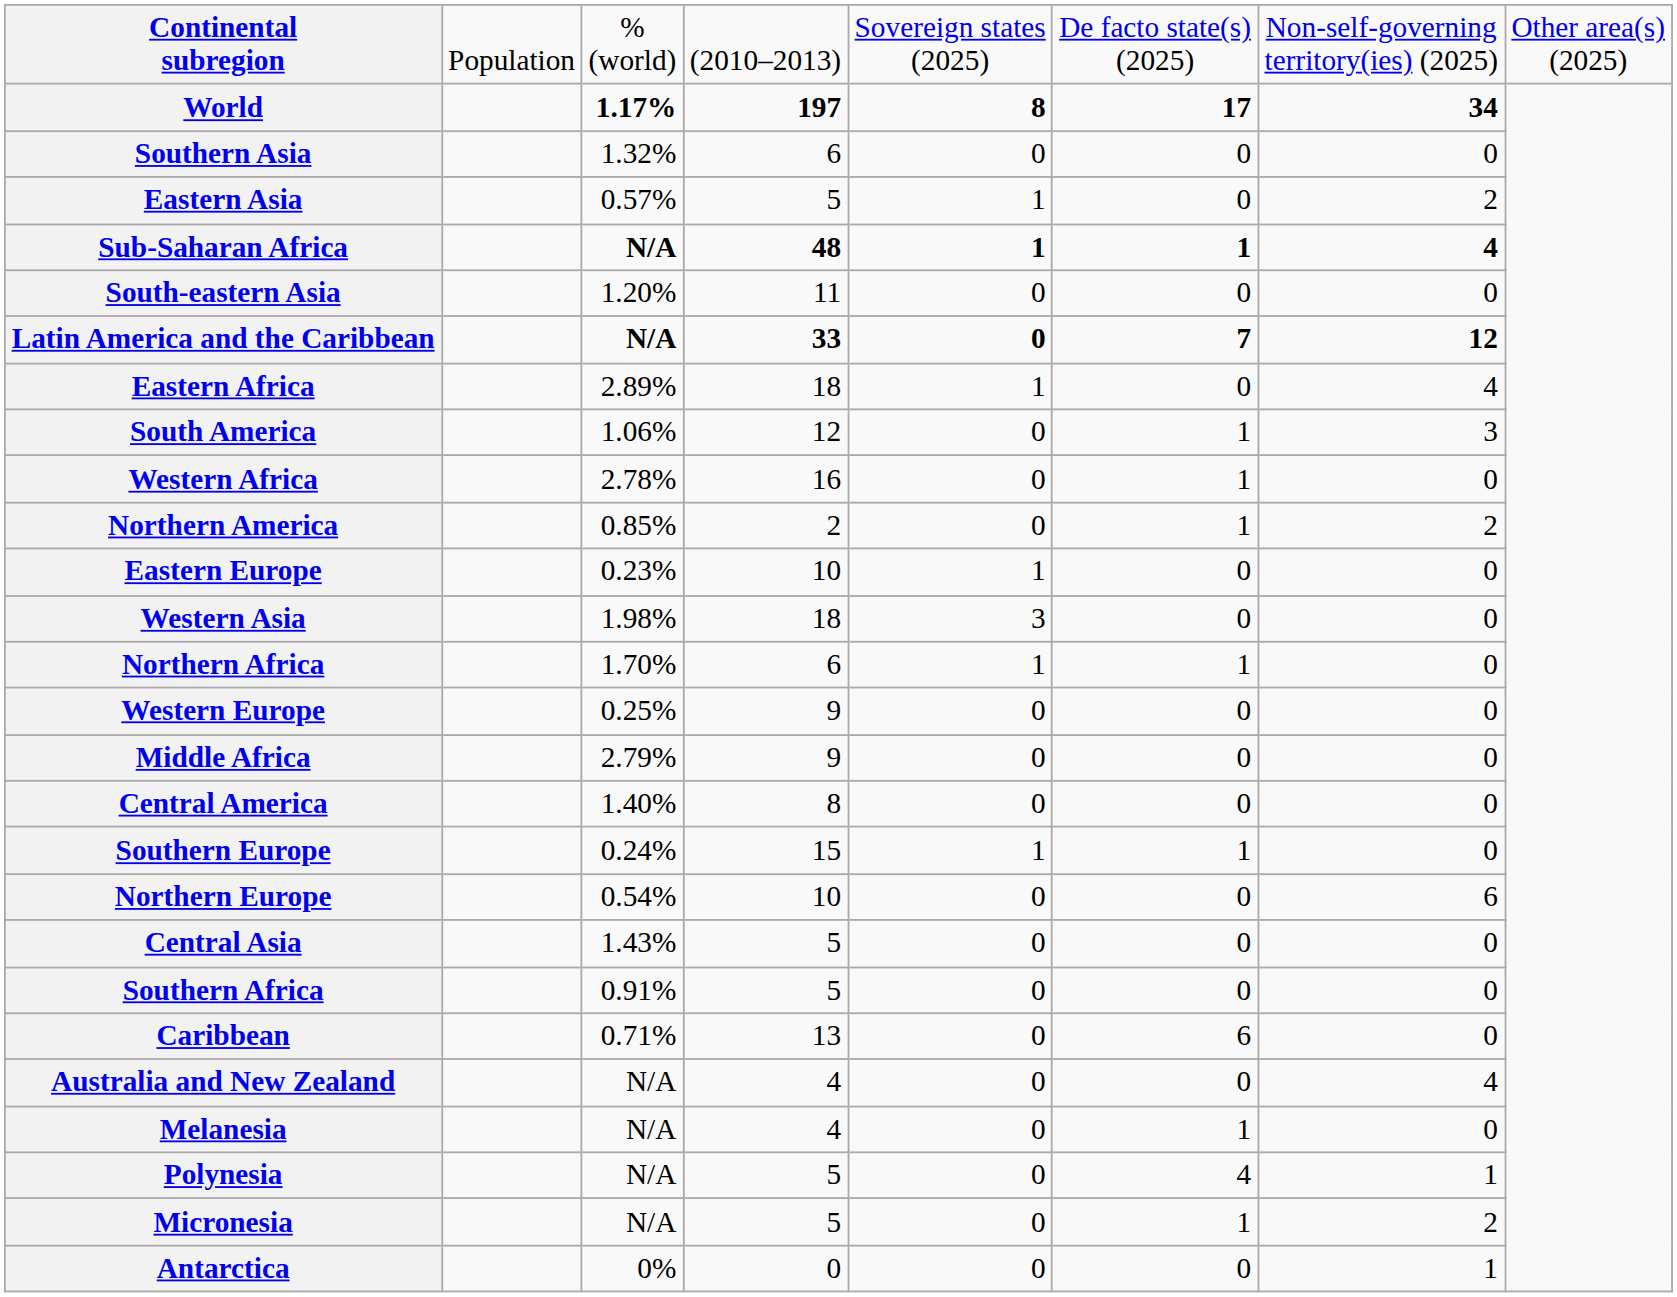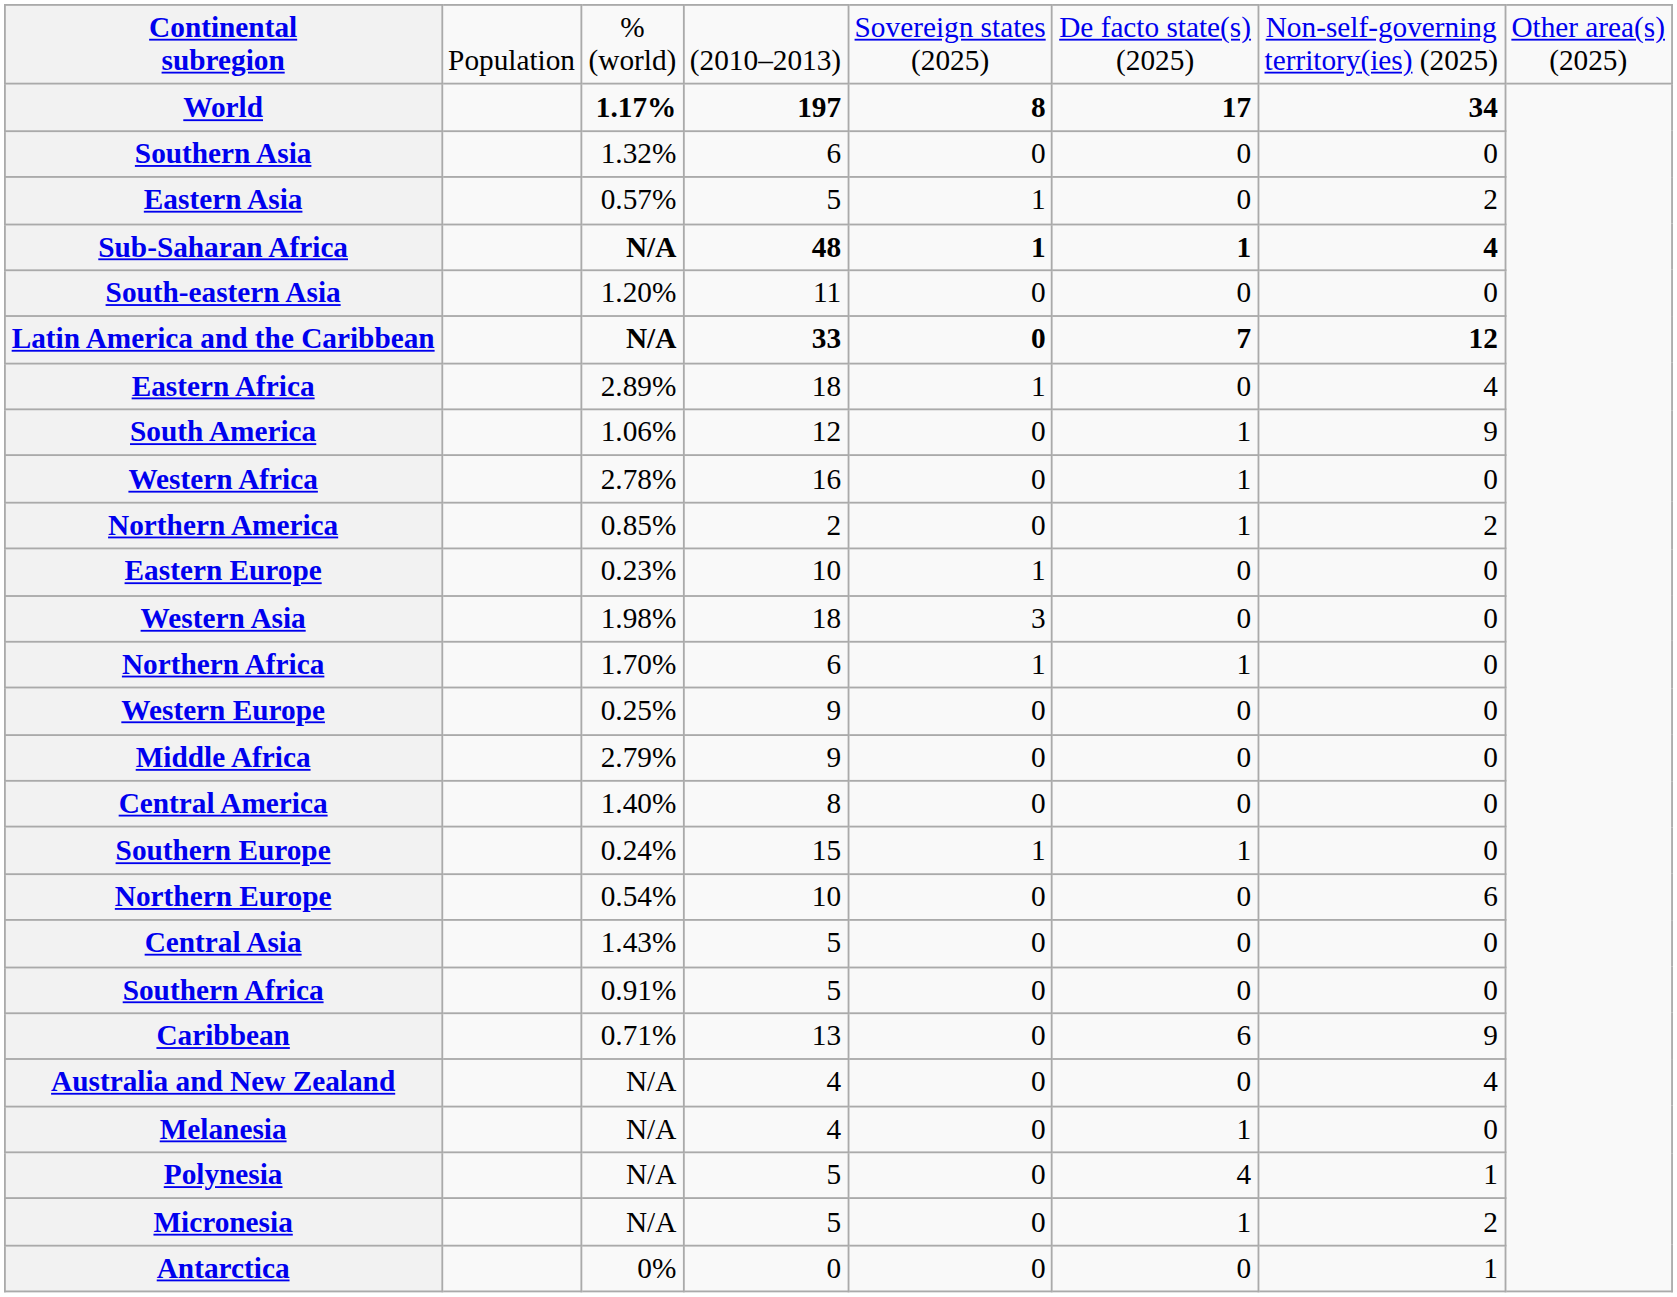South America | column 7: 3 -> 9
Caribbean | column 7: 0 -> 9
